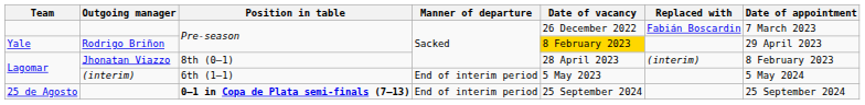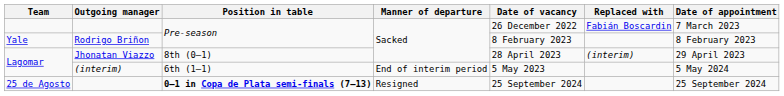Yale | Date of vacancy: gold background -> no background
Yale | Date of appointment: 29 April 2023 -> 8 February 2023
Lagomar / Jhonatan Viazzo | Date of appointment: 8 February 2023 -> 29 April 2023
25 de Agosto | Manner of departure: End of interim period -> Resigned
